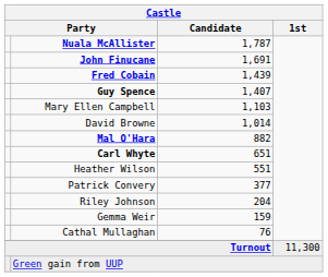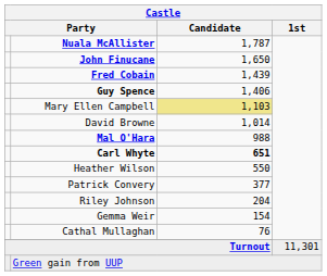John Finucane | Castle / Candidate: 1,691 -> 1,650
Guy Spence | Castle / Candidate: 1,407 -> 1,406
Mary Ellen Campbell | Castle / Candidate: no background -> khaki background
Mal O'Hara | Castle / Candidate: 882 -> 988
Carl Whyte | Castle / Candidate: normal -> bold
Heather Wilson | Castle / Candidate: 551 -> 550
Gemma Weir | Castle / Candidate: 159 -> 154
Turnout | Castle / 1st: 11,300 -> 11,301
